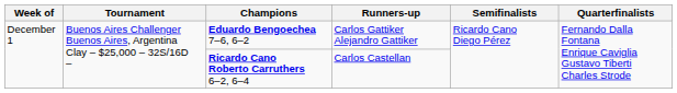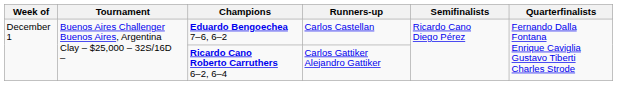Eduardo Bengoechea 7–6, 6–2 | Runners-up: Carlos Gattiker Alejandro Gattiker -> Carlos Castellan
Ricardo Cano Roberto Carruthers 6–2, 6–4 | Runners-up: Carlos Castellan -> Carlos Gattiker Alejandro Gattiker
